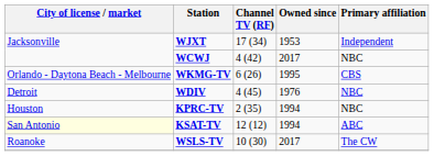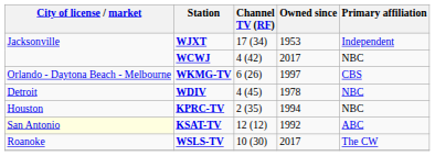WKMG-TV | Owned since: 1995 -> 1997
WDIV | Owned since: 1976 -> 1978
KSAT-TV | Owned since: 1994 -> 1992
